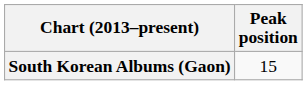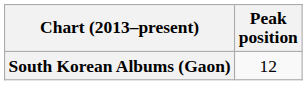South Korean Albums (Gaon) | Peak position: 15 -> 12
